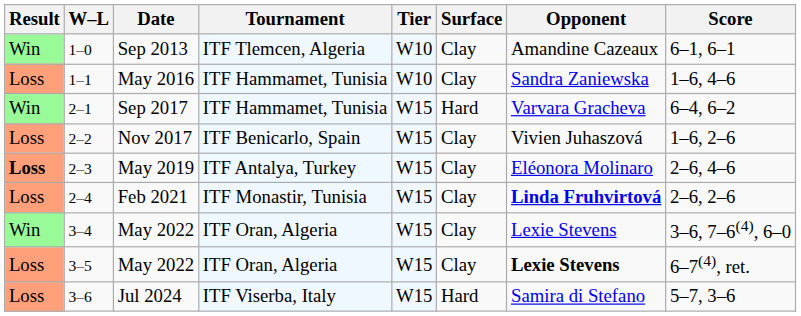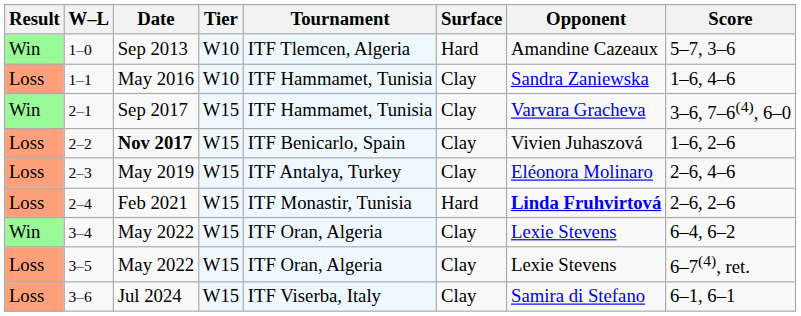columns swapped: Tournament <-> Tier
1–0 | Surface: Clay -> Hard
1–0 | Score: 6–1, 6–1 -> 5–7, 3–6
2–1 | Surface: Hard -> Clay
2–1 | Score: 6–4, 6–2 -> 3–6, 7–6(4), 6–0
2–2 | Date: normal -> bold
2–3 | Result: bold -> normal
2–4 | Surface: Clay -> Hard
3–4 | Score: 3–6, 7–6(4), 6–0 -> 6–4, 6–2
3–5 | Opponent: bold -> normal
3–6 | Surface: Hard -> Clay
3–6 | Score: 5–7, 3–6 -> 6–1, 6–1
